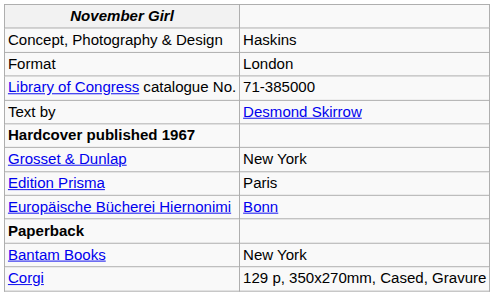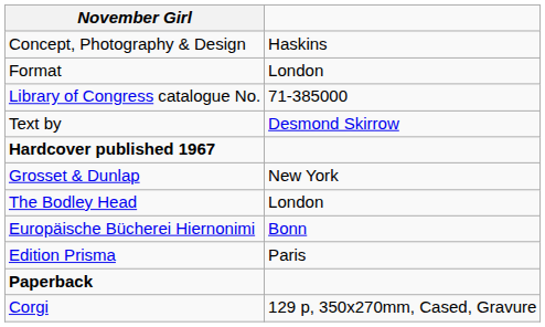+ row: The Bodley Head | London
rows swapped: Edition Prisma <-> Europäische Bücherei Hiernonimi
- row: Bantam Books | New York
